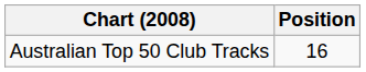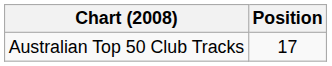Australian Top 50 Club Tracks | Position: 16 -> 17
